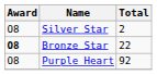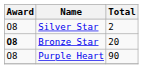Bronze Star | Total: 22 -> 20
Purple Heart | Total: 92 -> 90
